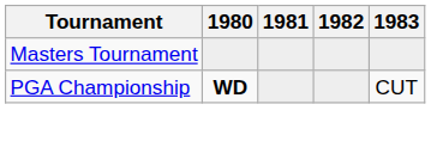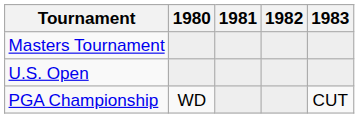+ row: U.S. Open
PGA Championship | 1980: bold -> normal
